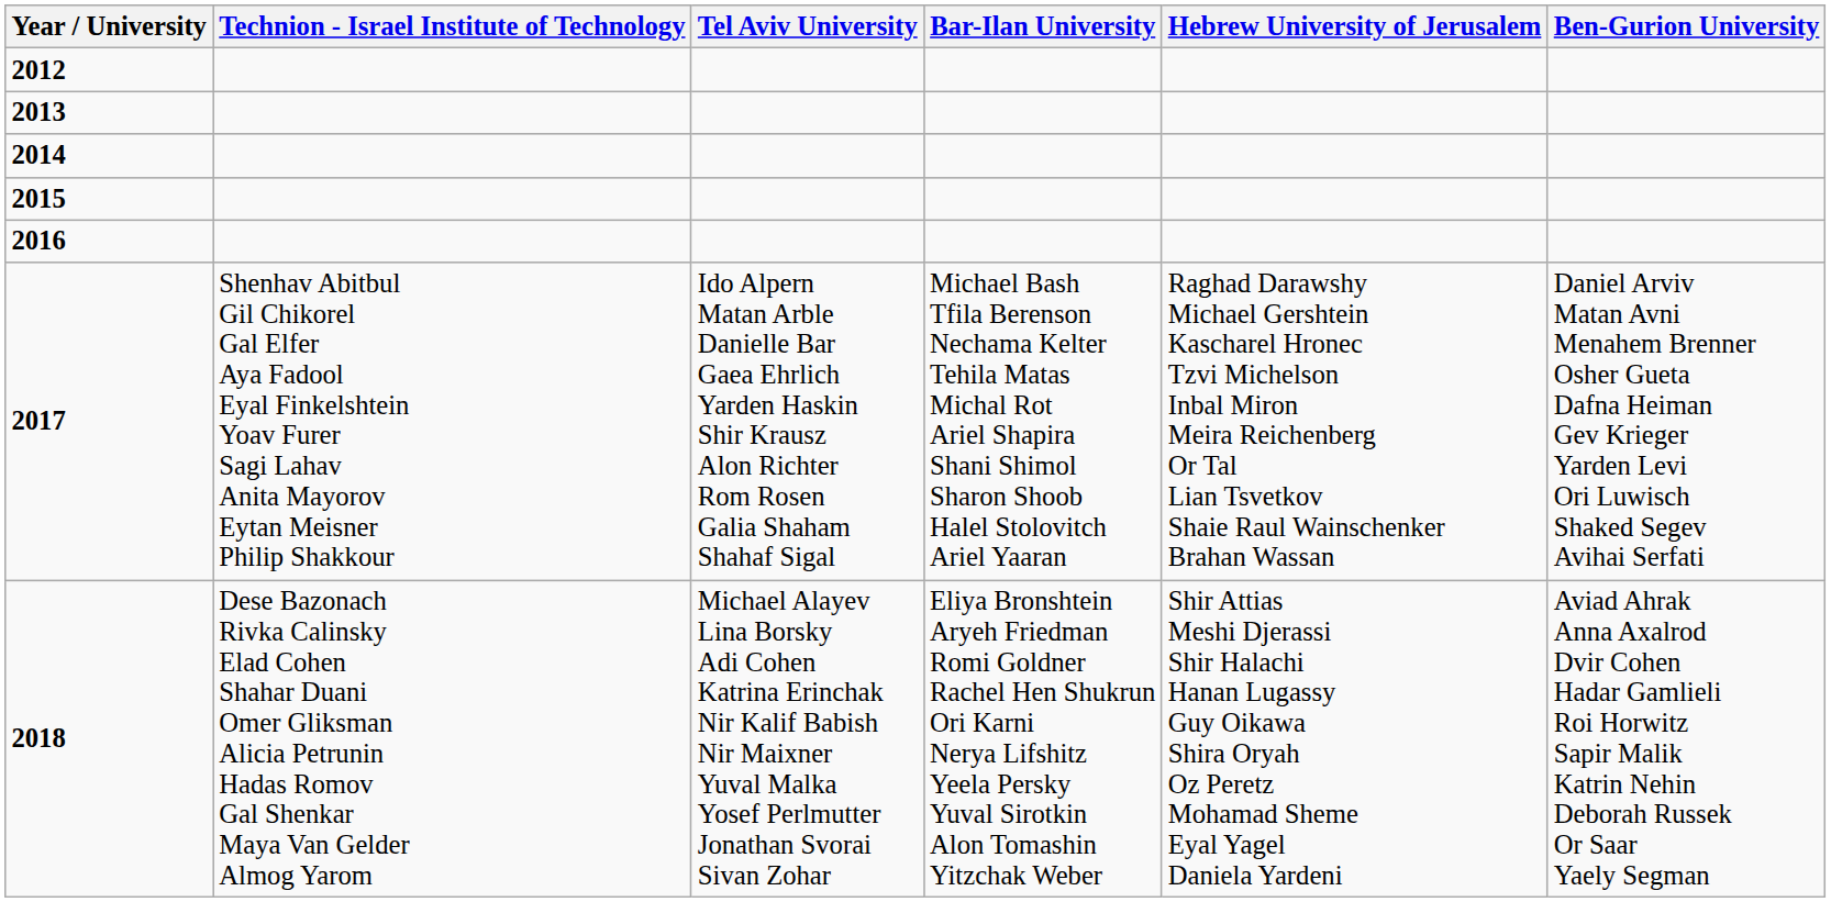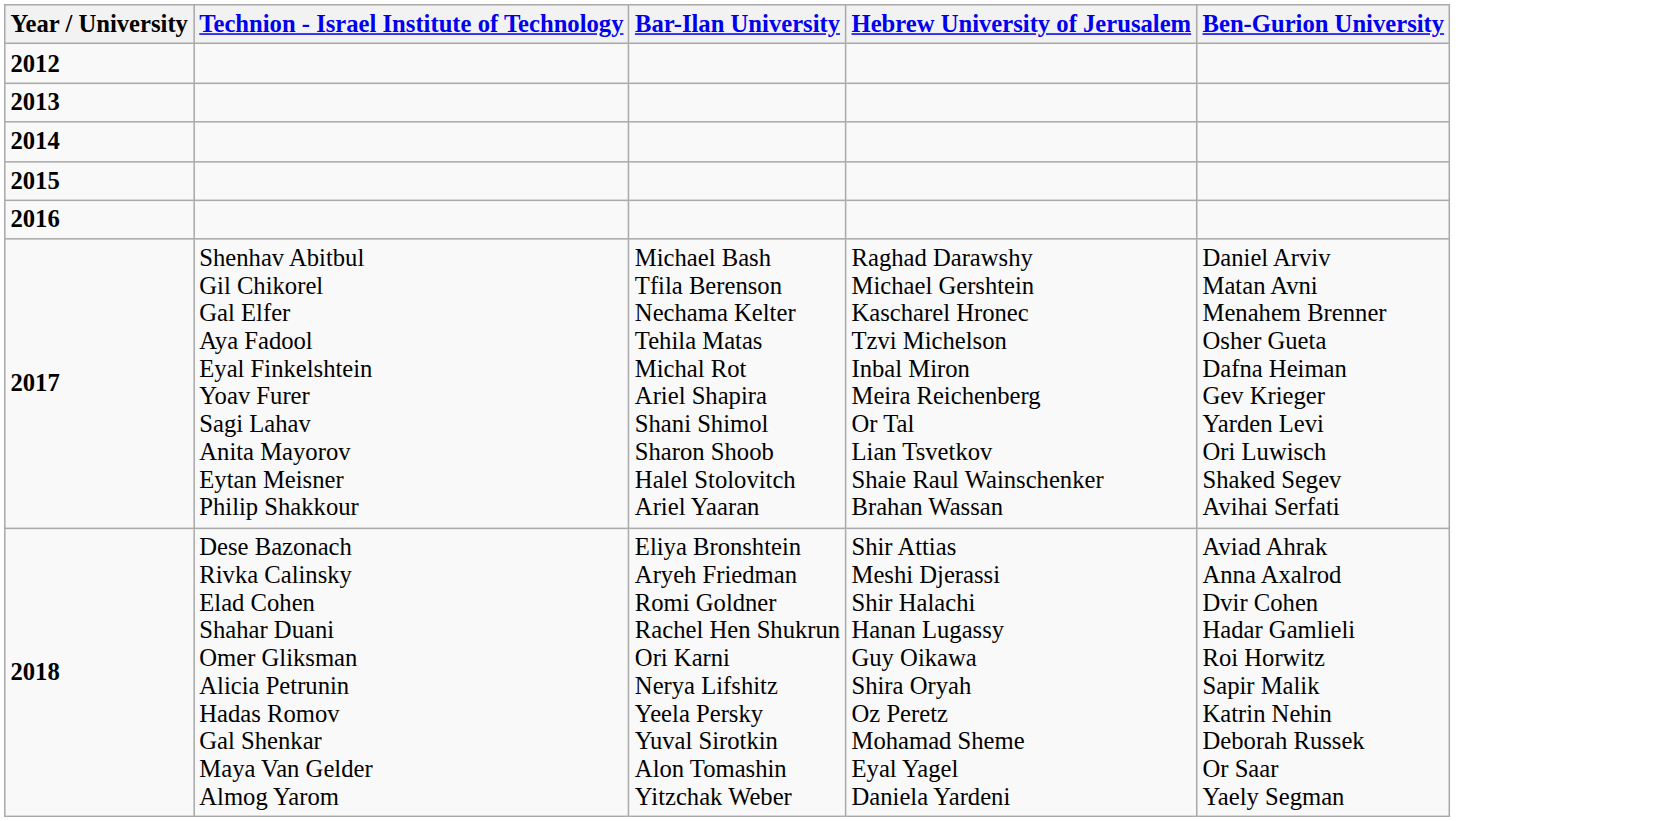- column: Tel Aviv University | Ido Alpern Matan Arble Danielle Bar Gaea Ehrlich Yarden Haskin Shir Krausz Alon Richter Rom Rosen Galia Shaham Shahaf Sigal | Michael Alayev Lina Borsky Adi Cohen Katrina Erinchak Nir Kalif Babish Nir Maixner Yuval Malka Yosef Perlmutter Jonathan Svorai Sivan Zohar
